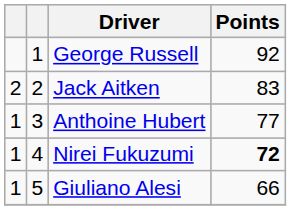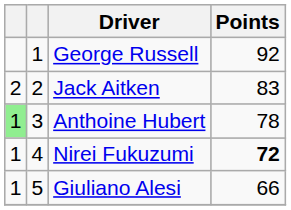Anthoine Hubert | column 1: no background -> lightgreen background
Anthoine Hubert | Points: 77 -> 78
